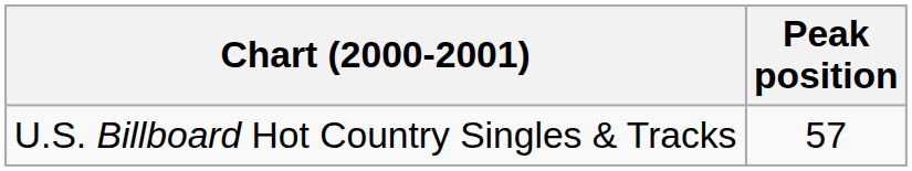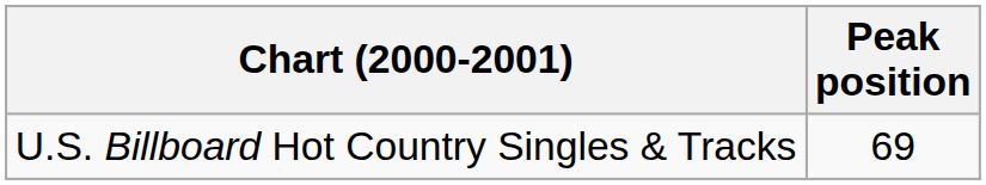U.S. Billboard Hot Country Singles & Tracks | Peak position: 57 -> 69
